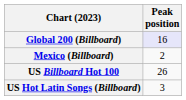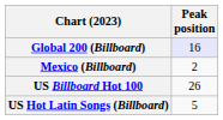US Hot Latin Songs (Billboard) | Peak position: 3 -> 5
